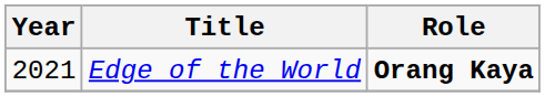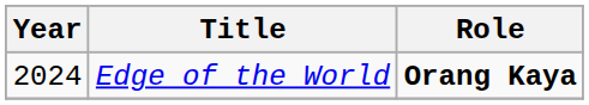Edge of the World | Year: 2021 -> 2024
